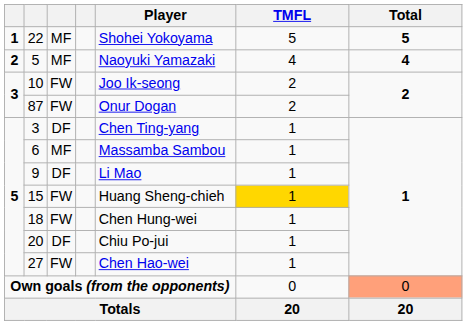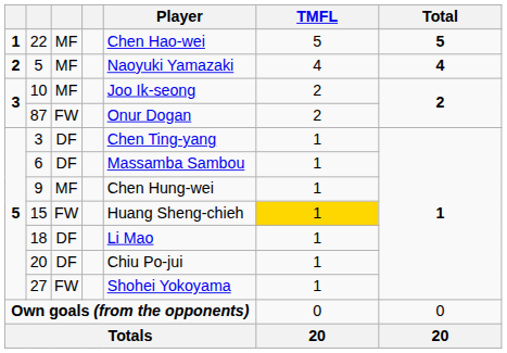22 | Player: Shohei Yokoyama -> Chen Hao-wei
10 | column 3: FW -> MF
6 | column 3: MF -> DF
9 | column 3: DF -> MF
9 | Player: Li Mao -> Chen Hung-wei
18 | column 3: FW -> DF
18 | Player: Chen Hung-wei -> Li Mao
27 | Player: Chen Hao-wei -> Shohei Yokoyama
Own goals (from the opponents) | Total: lightsalmon background -> no background
